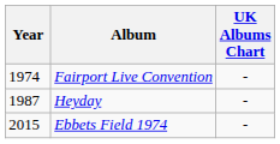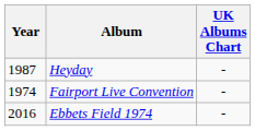rows swapped: Fairport Live Convention <-> Heyday
Ebbets Field 1974 | Year: 2015 -> 2016
